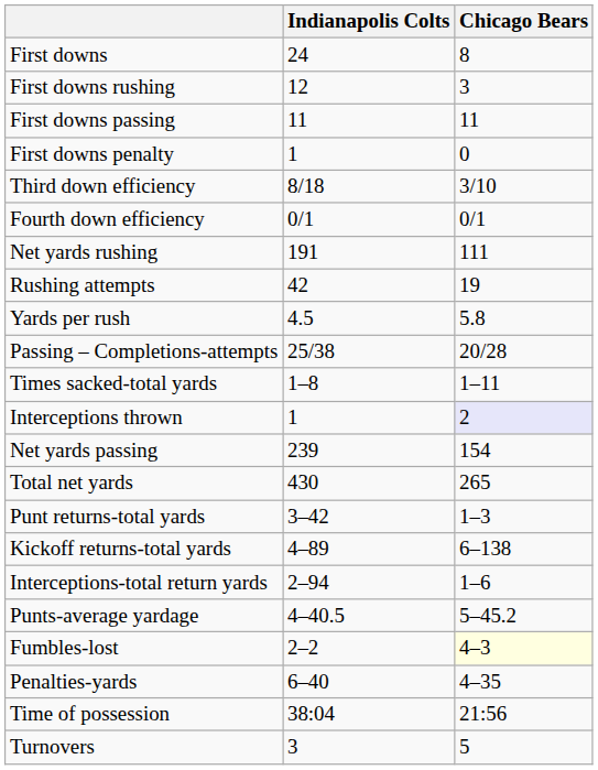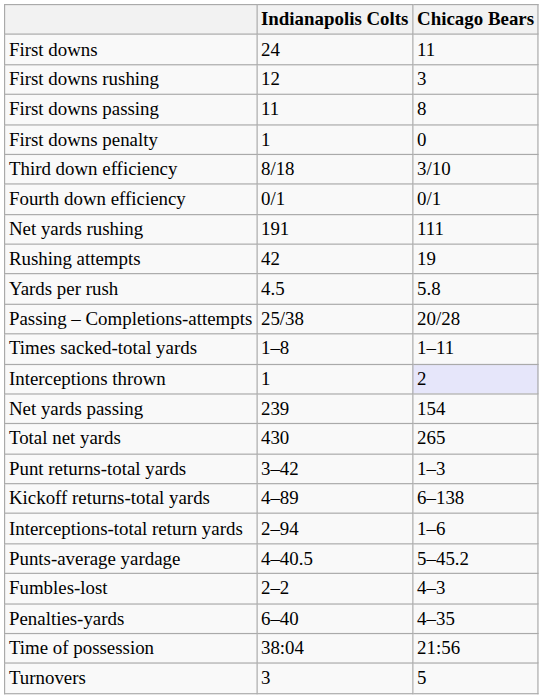First downs | Chicago Bears: 8 -> 11
First downs passing | Chicago Bears: 11 -> 8
Fumbles-lost | Chicago Bears: lightyellow background -> no background
